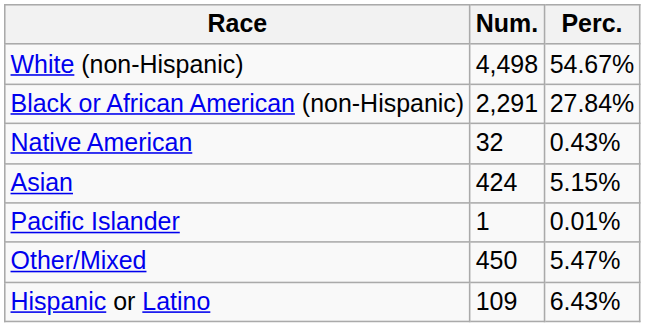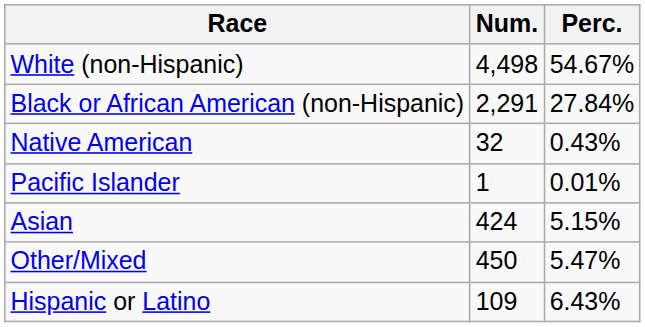rows swapped: Asian <-> Pacific Islander
